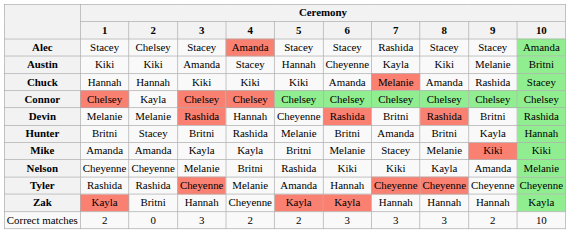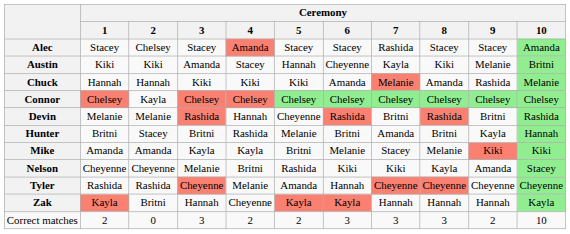Chuck | Ceremony / 10: Stacey -> Melanie
Nelson | Ceremony / 10: Melanie -> Stacey
